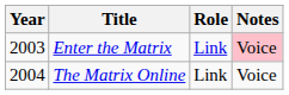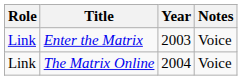columns swapped: Year <-> Role
Enter the Matrix | Notes: pink background -> no background
